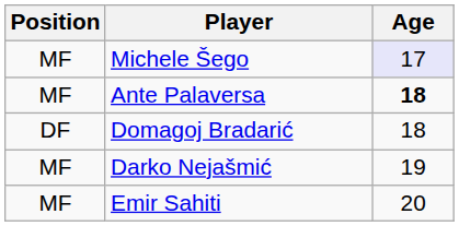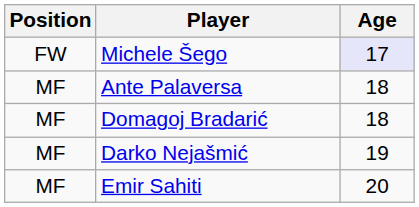Michele Šego | Position: MF -> FW
Ante Palaversa | Age: bold -> normal
Domagoj Bradarić | Position: DF -> MF
